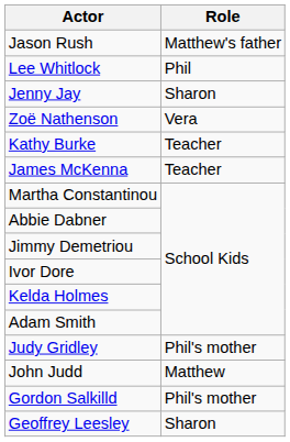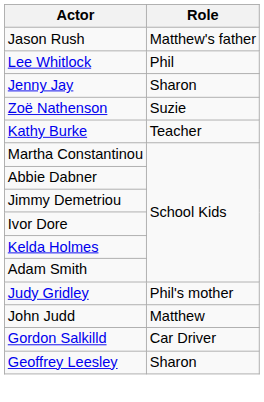Zoë Nathenson | Role: Vera -> Suzie
- row: James McKenna | Teacher
Gordon Salkilld | Role: Phil's mother -> Car Driver
